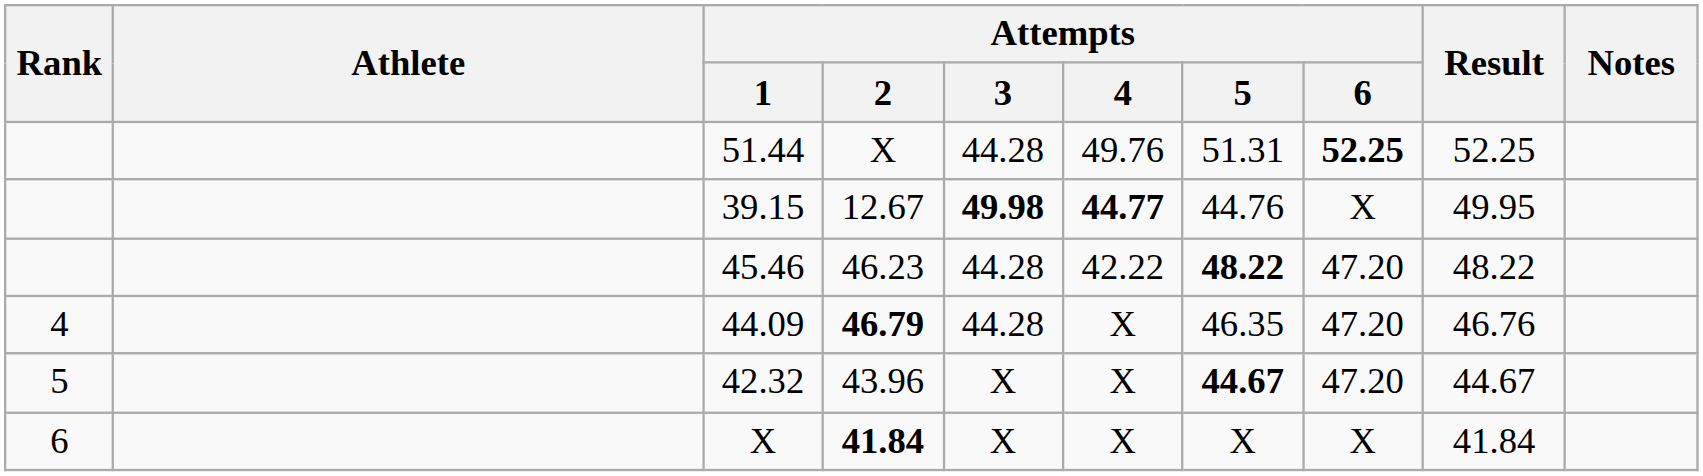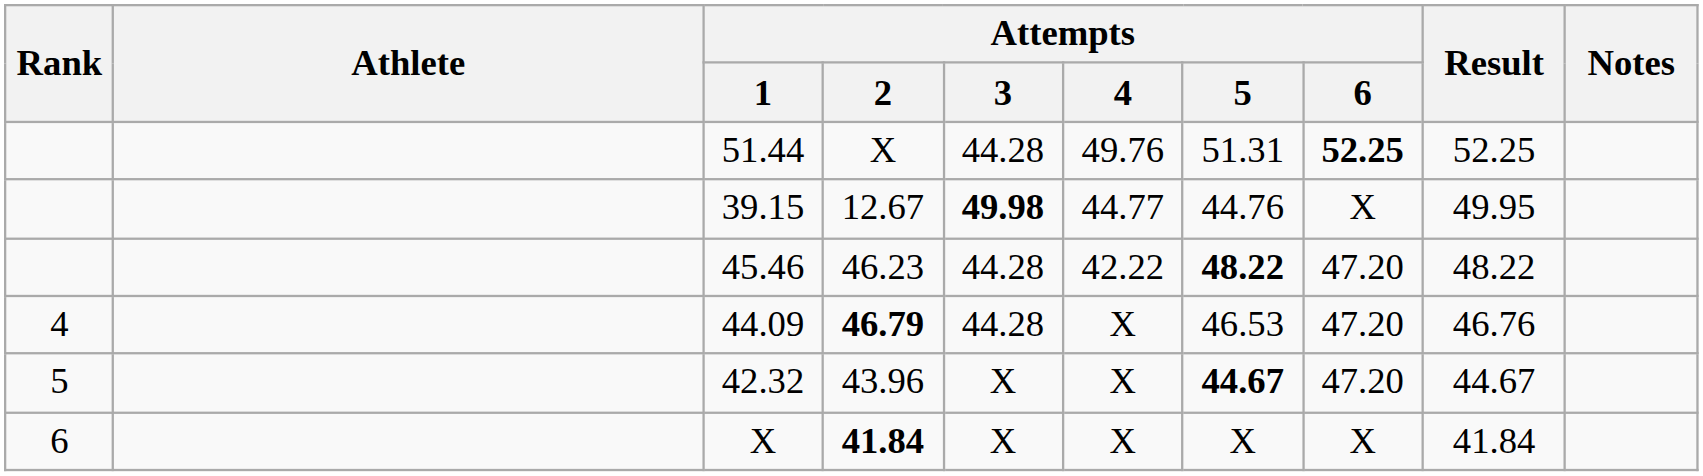39.15 | Attempts / 4: bold -> normal
44.09 | Attempts / 5: 46.35 -> 46.53
